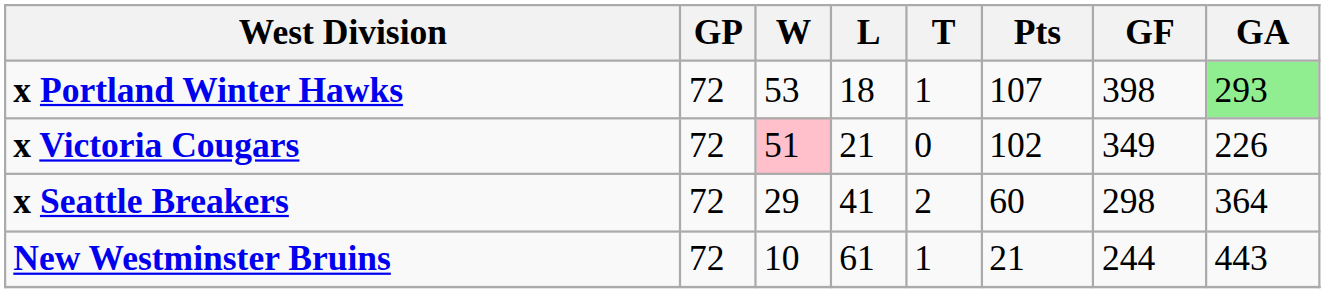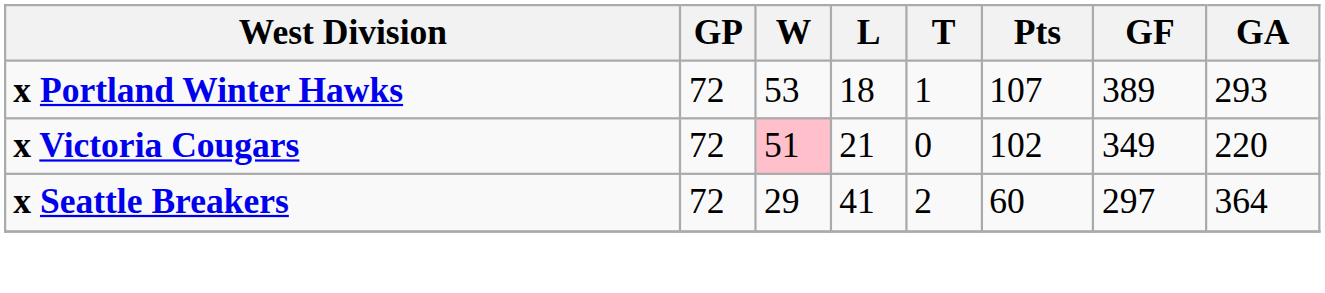x Portland Winter Hawks | GF: 398 -> 389
x Portland Winter Hawks | GA: lightgreen background -> no background
x Victoria Cougars | GA: 226 -> 220
x Seattle Breakers | GF: 298 -> 297
- row: New Westminster Bruins | 72 | 10 | 61 | 1 | 21 | 244 | 443
